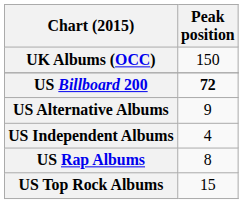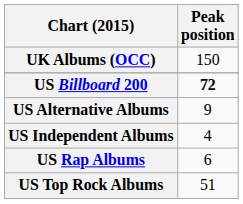US Rap Albums | Peak position: 8 -> 6
US Top Rock Albums | Peak position: 15 -> 51
